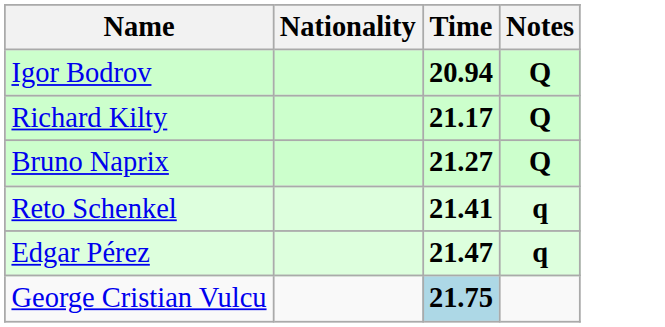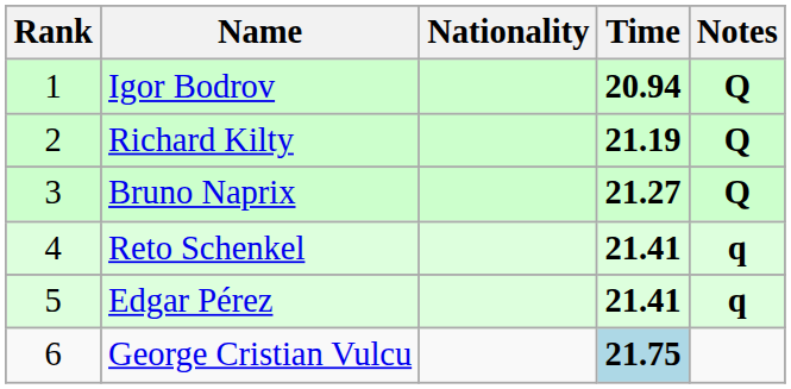+ column: Rank | 1 | 2 | 3 | 4 | 5 | 6
Richard Kilty | Time: 21.17 -> 21.19
Edgar Pérez | Time: 21.47 -> 21.41
